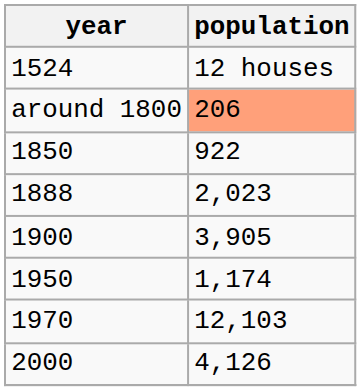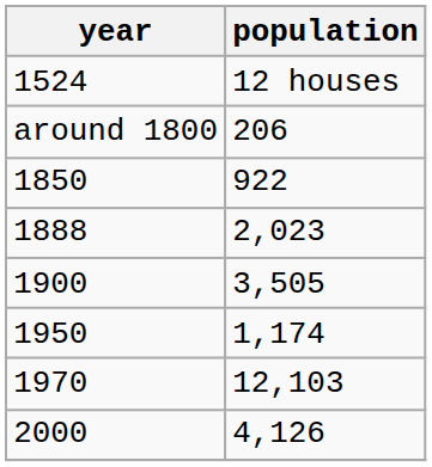around 1800 | population: lightsalmon background -> no background
1900 | population: 3,905 -> 3,505
